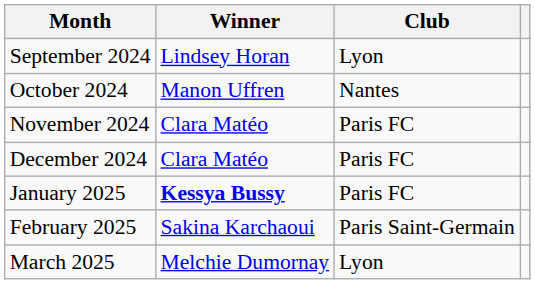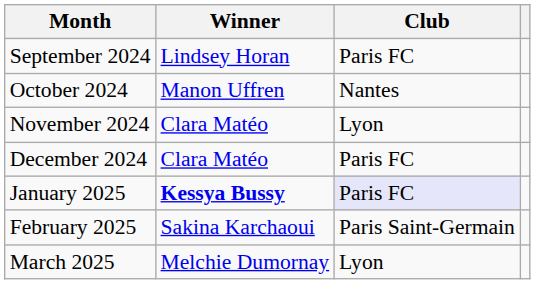September 2024 | Club: Lyon -> Paris FC
November 2024 | Club: Paris FC -> Lyon
January 2025 | Club: no background -> lavender background
